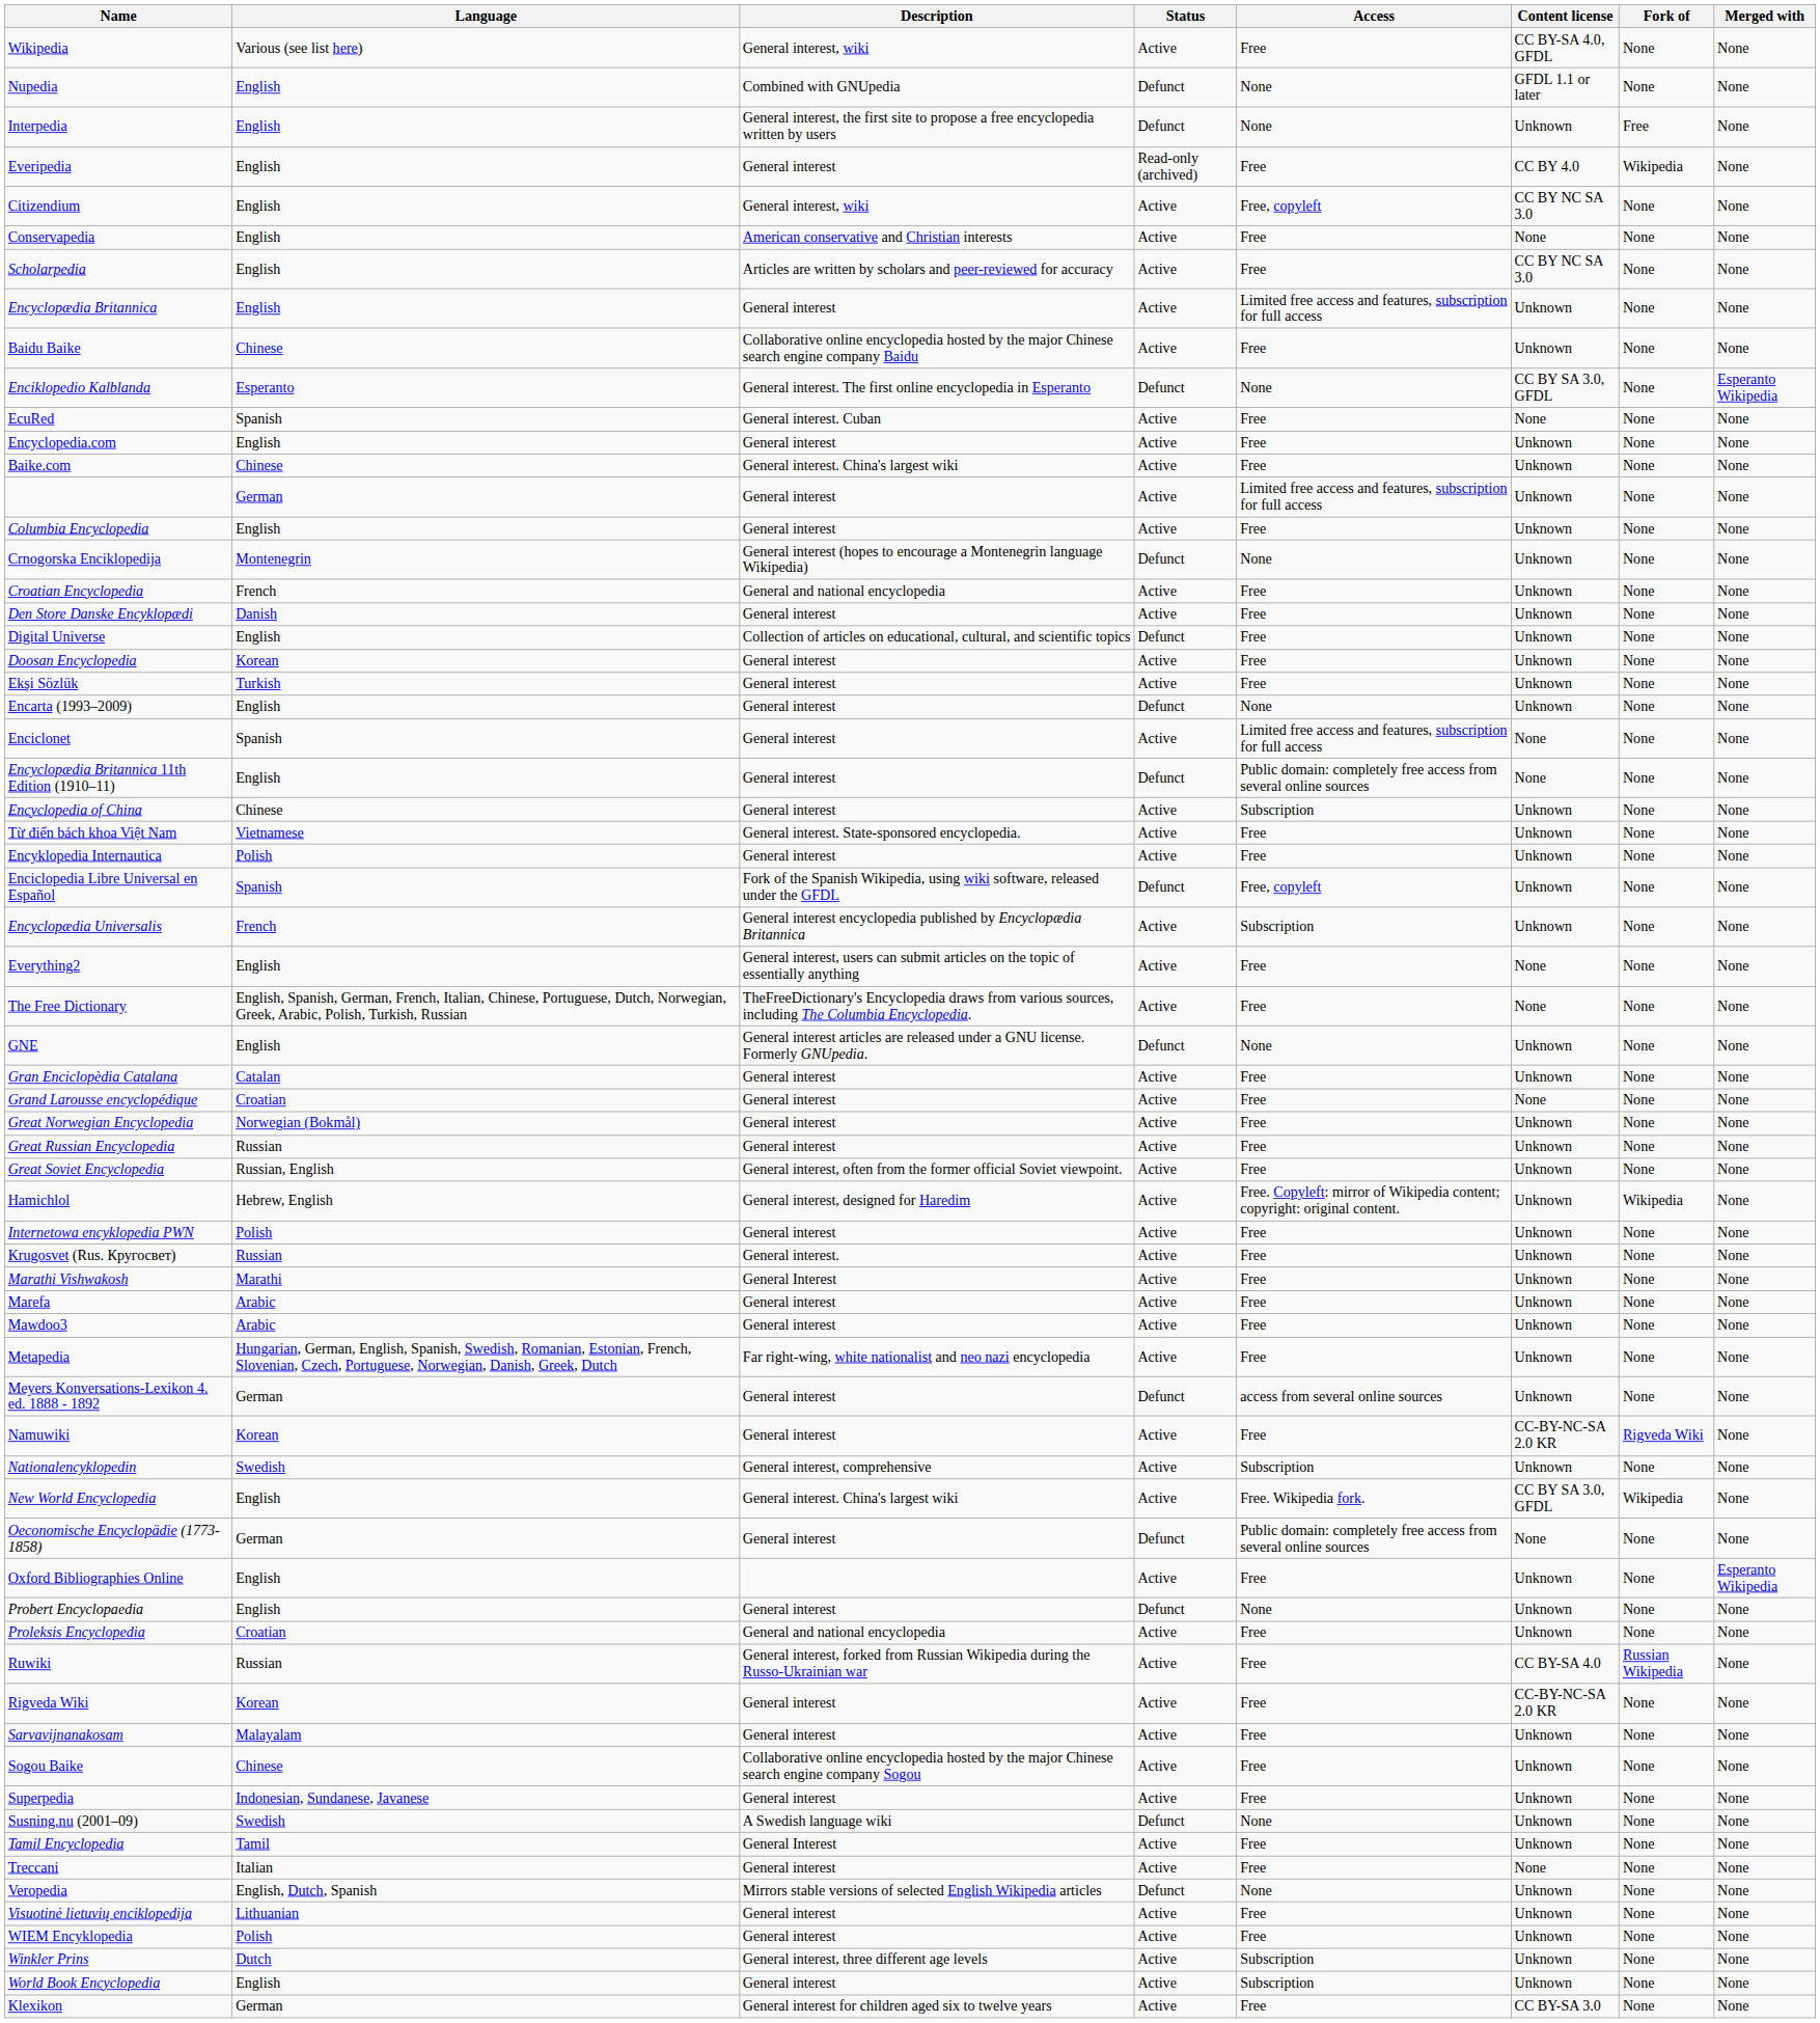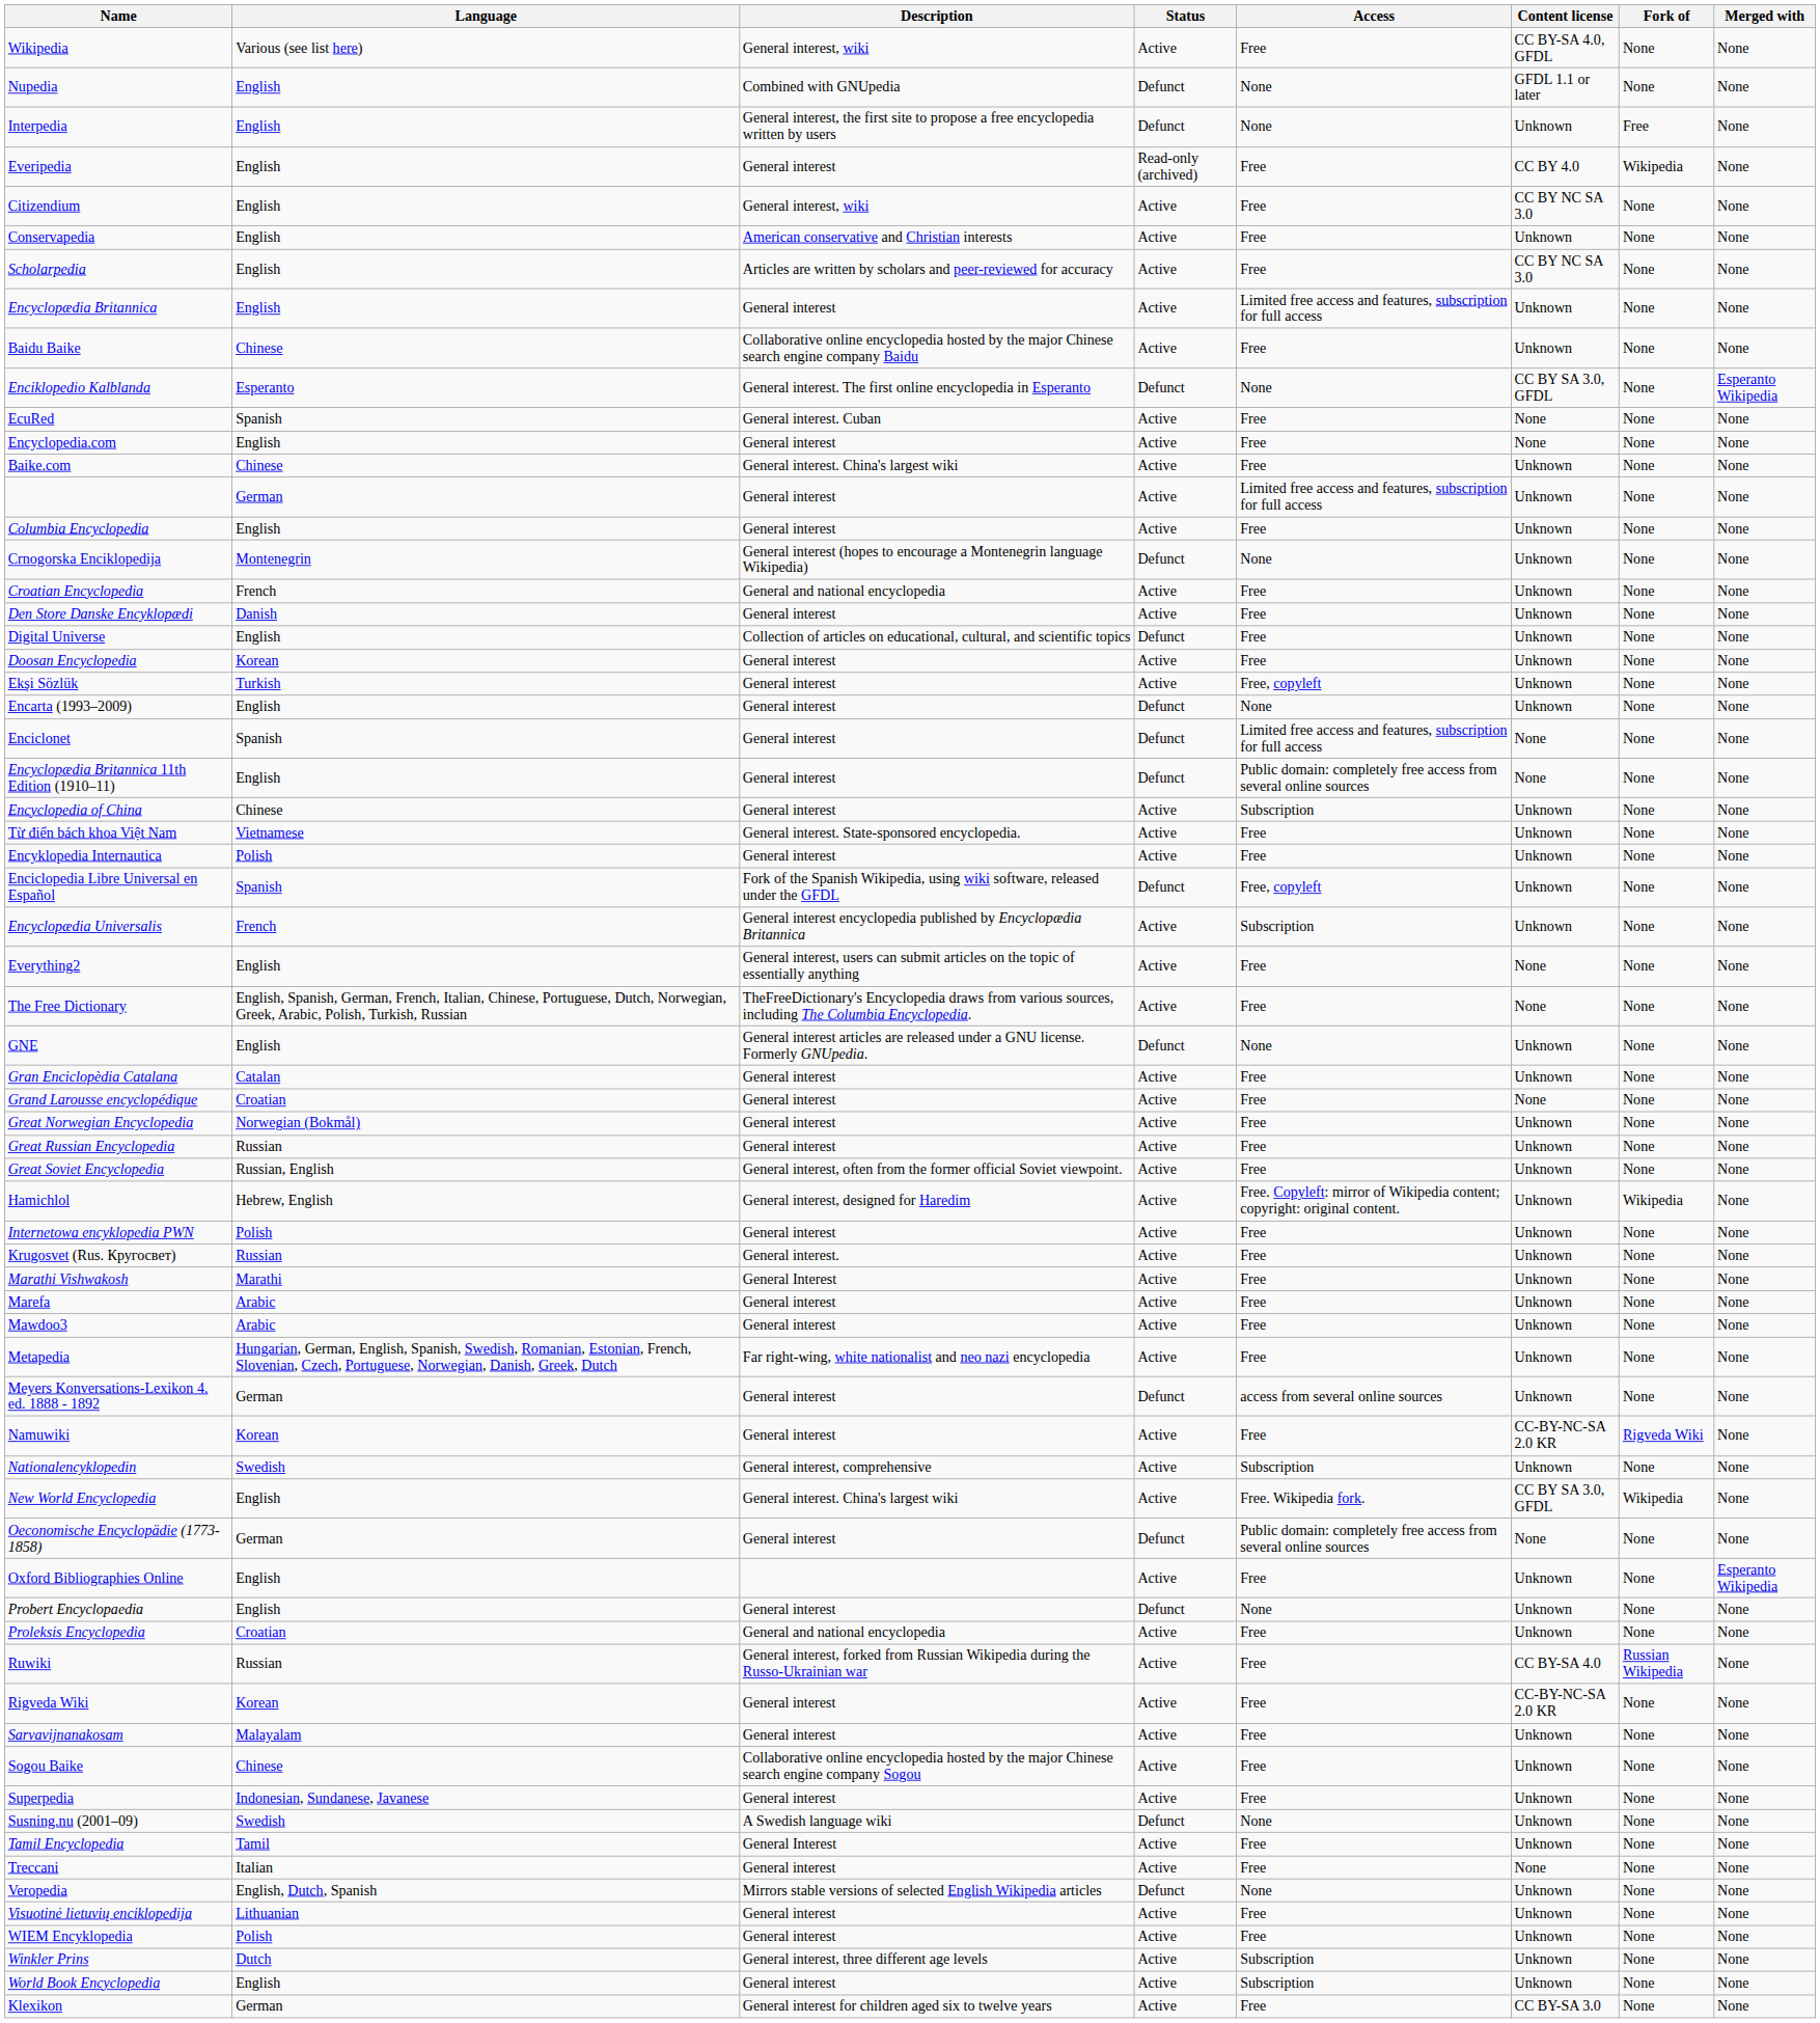Citizendium | Access: Free, copyleft -> Free
Conservapedia | Content license: None -> Unknown
Encyclopedia.com | Content license: Unknown -> None
Ekşi Sözlük | Access: Free -> Free, copyleft
Enciclonet | Status: Active -> Defunct
